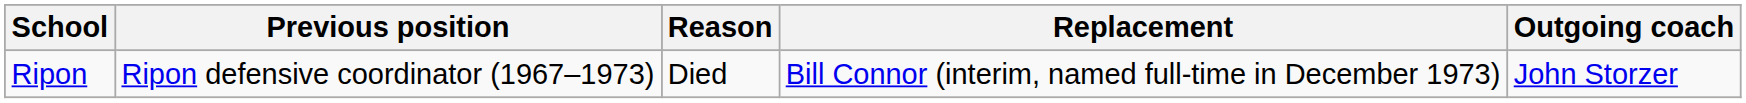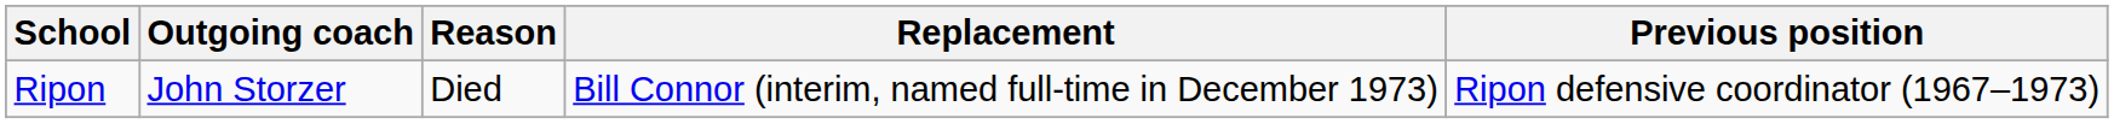columns swapped: Outgoing coach <-> Previous position
